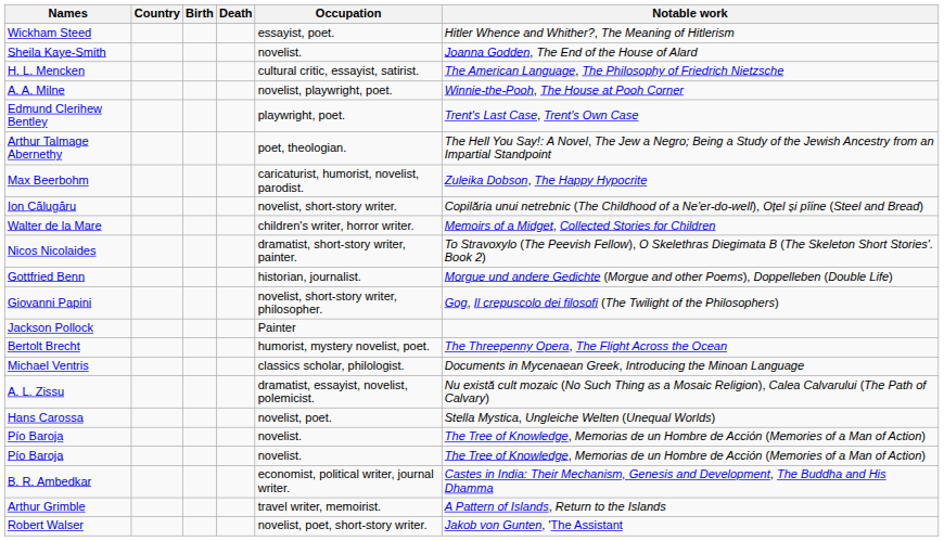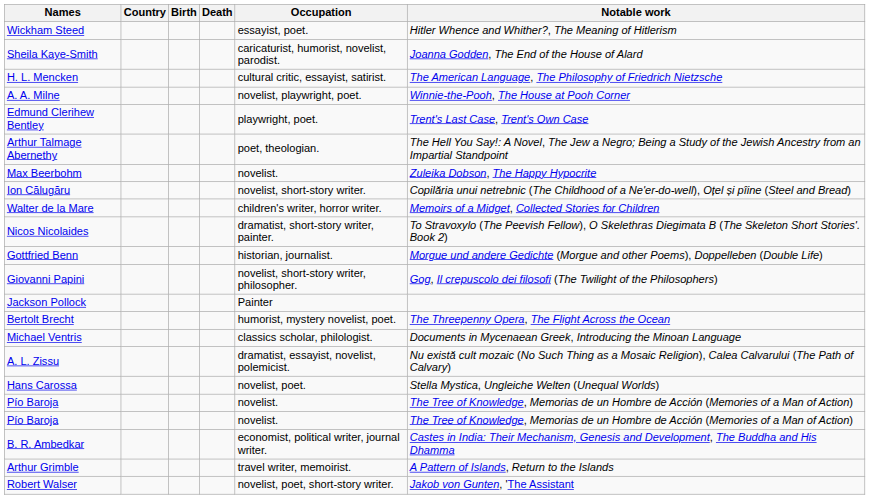Sheila Kaye-Smith | Occupation: novelist. -> caricaturist, humorist, novelist, parodist.
Max Beerbohm | Occupation: caricaturist, humorist, novelist, parodist. -> novelist.
